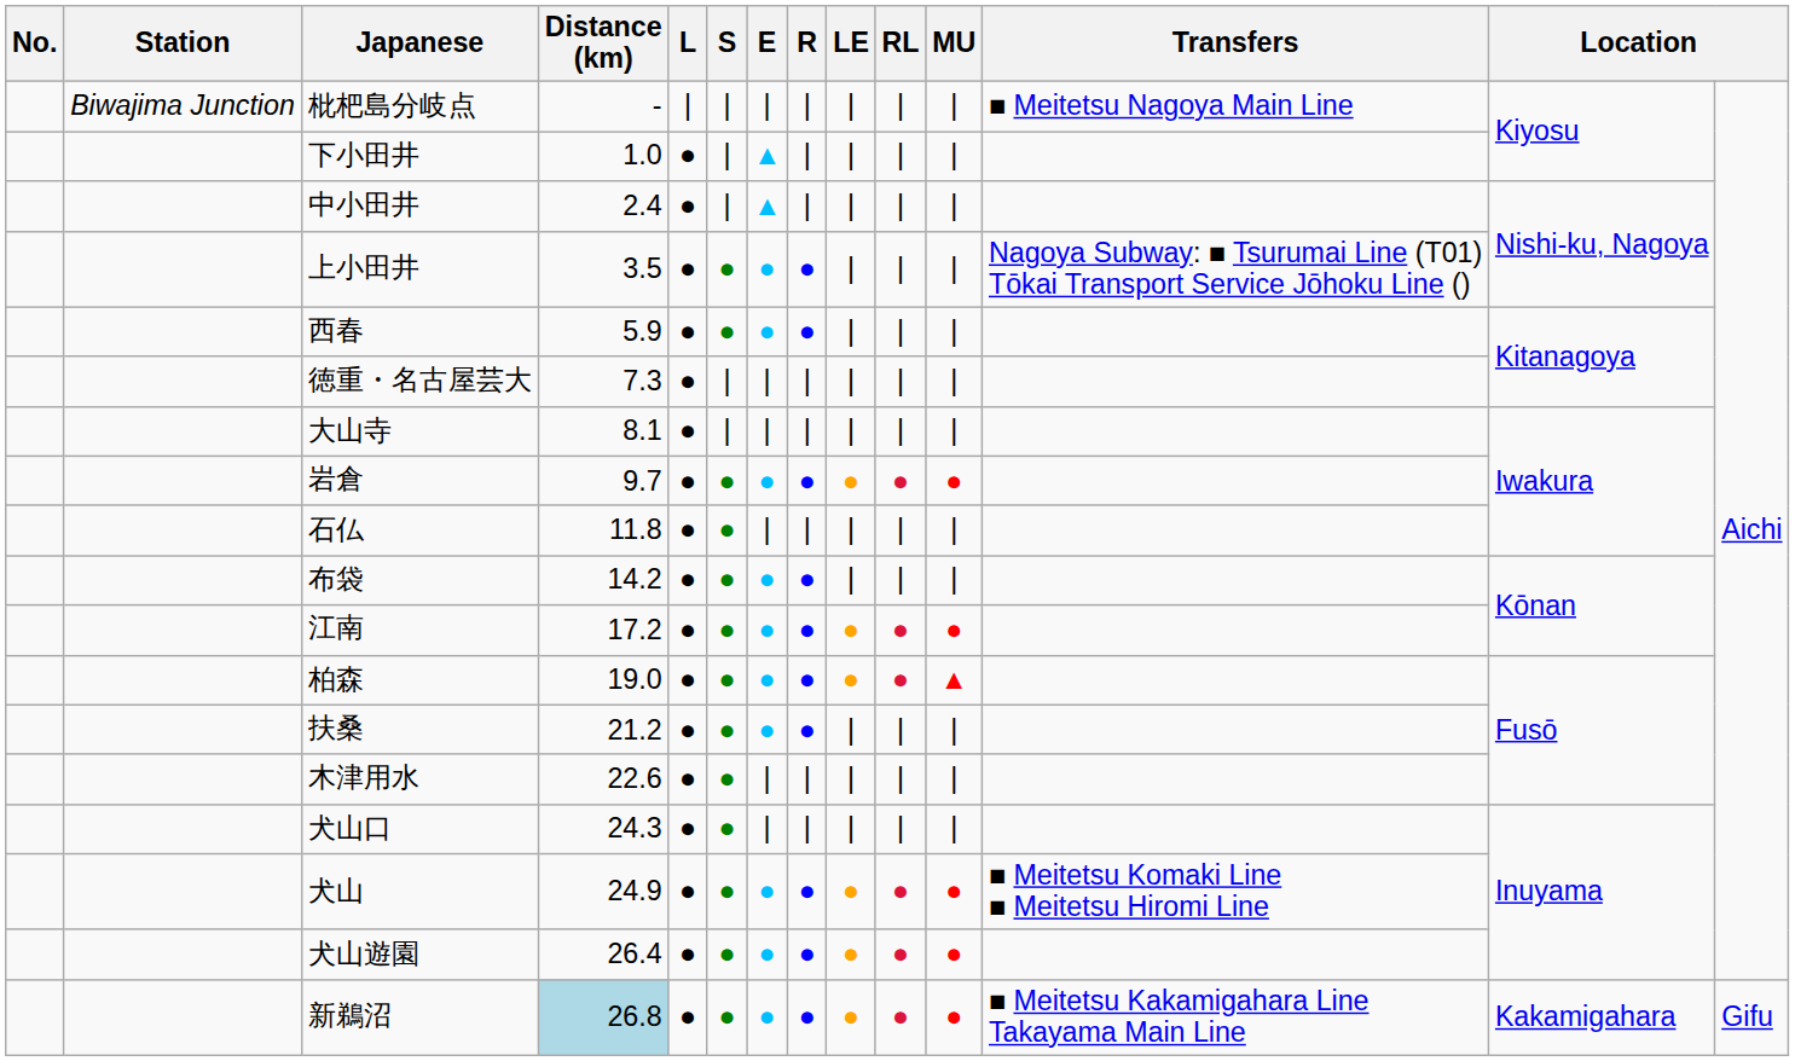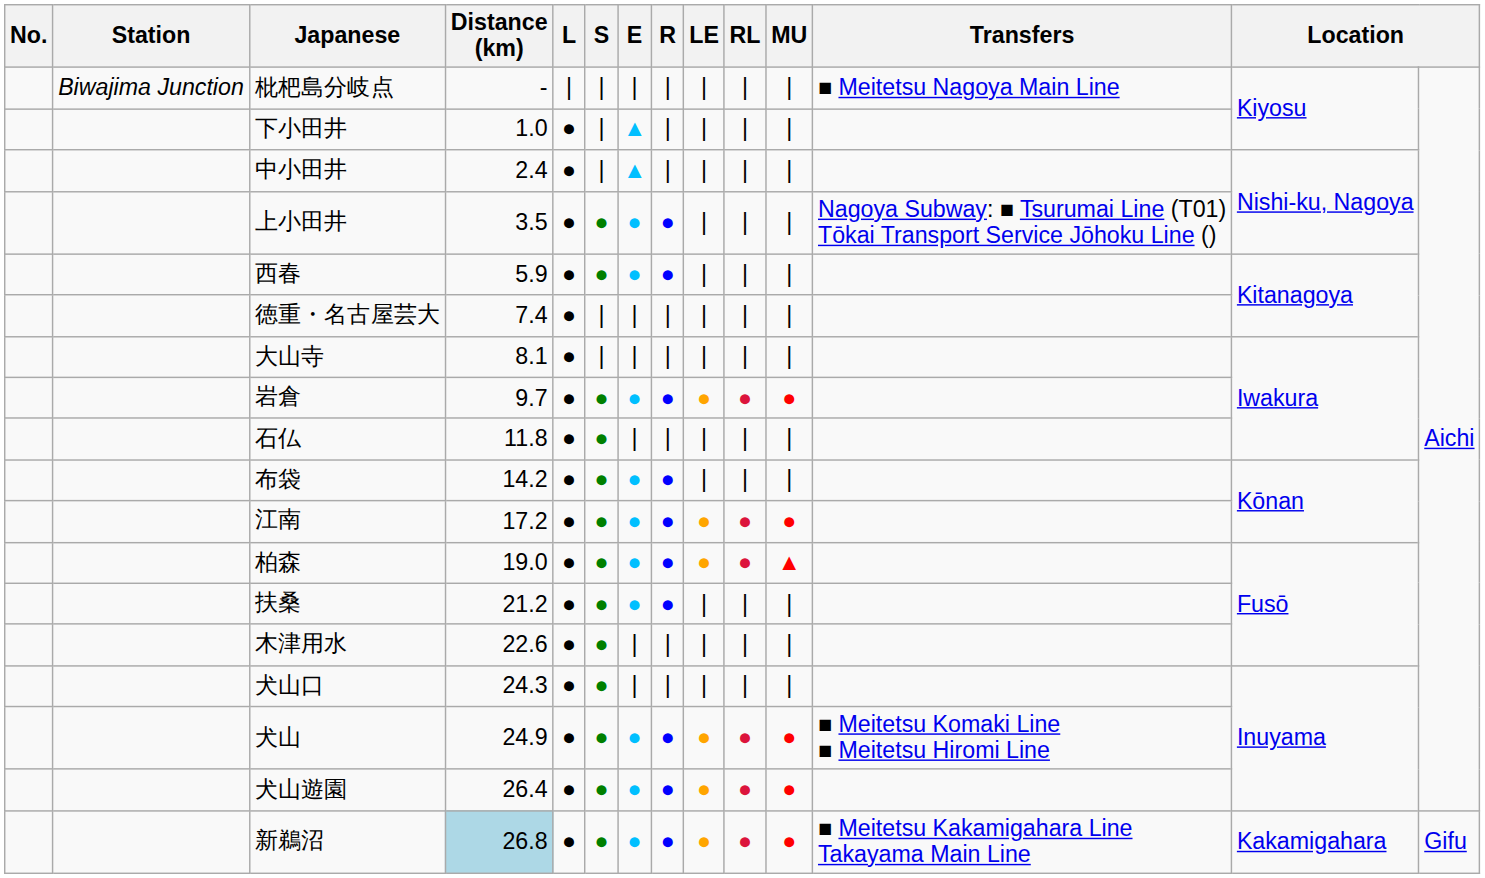徳重・名古屋芸大 | Distance (km): 7.3 -> 7.4
